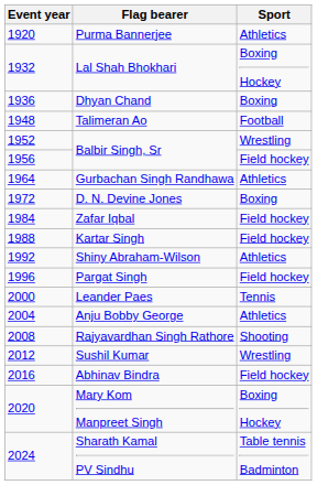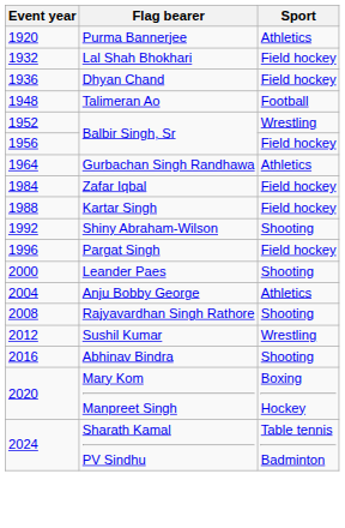Lal Shah Bhokhari | Sport: Boxing Hockey -> Field hockey
Dhyan Chand | Sport: Boxing -> Field hockey
- row: 1972 | D. N. Devine Jones | Boxing
Shiny Abraham-Wilson | Sport: Athletics -> Shooting
Leander Paes | Sport: Tennis -> Shooting
Abhinav Bindra | Sport: Field hockey -> Shooting
